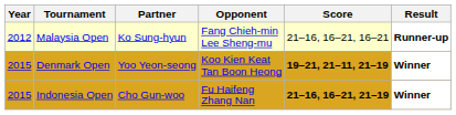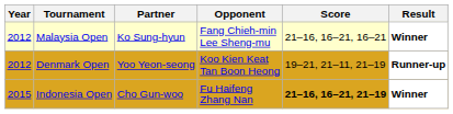Malaysia Open | Result: Runner-up -> Winner
Denmark Open | Year: 2015 -> 2012
Denmark Open | Score: bold -> normal
Denmark Open | Result: Winner -> Runner-up
